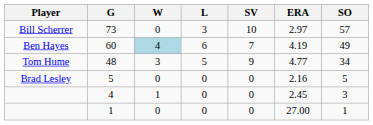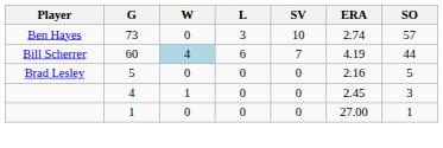73 | Player: Bill Scherrer -> Ben Hayes
73 | ERA: 2.97 -> 2.74
60 | Player: Ben Hayes -> Bill Scherrer
60 | SO: 49 -> 44
- row: Tom Hume | 48 | 3 | 5 | 9 | 4.77 | 34
